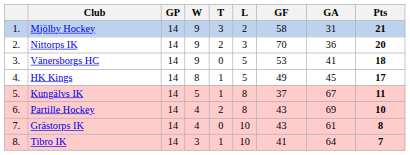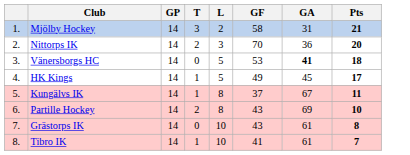- column: W | 9 | 9 | 9 | 8 | 5 | 4 | 4 | 3
Vänersborgs HC | GA: normal -> bold
Tibro IK | GA: 64 -> 61
